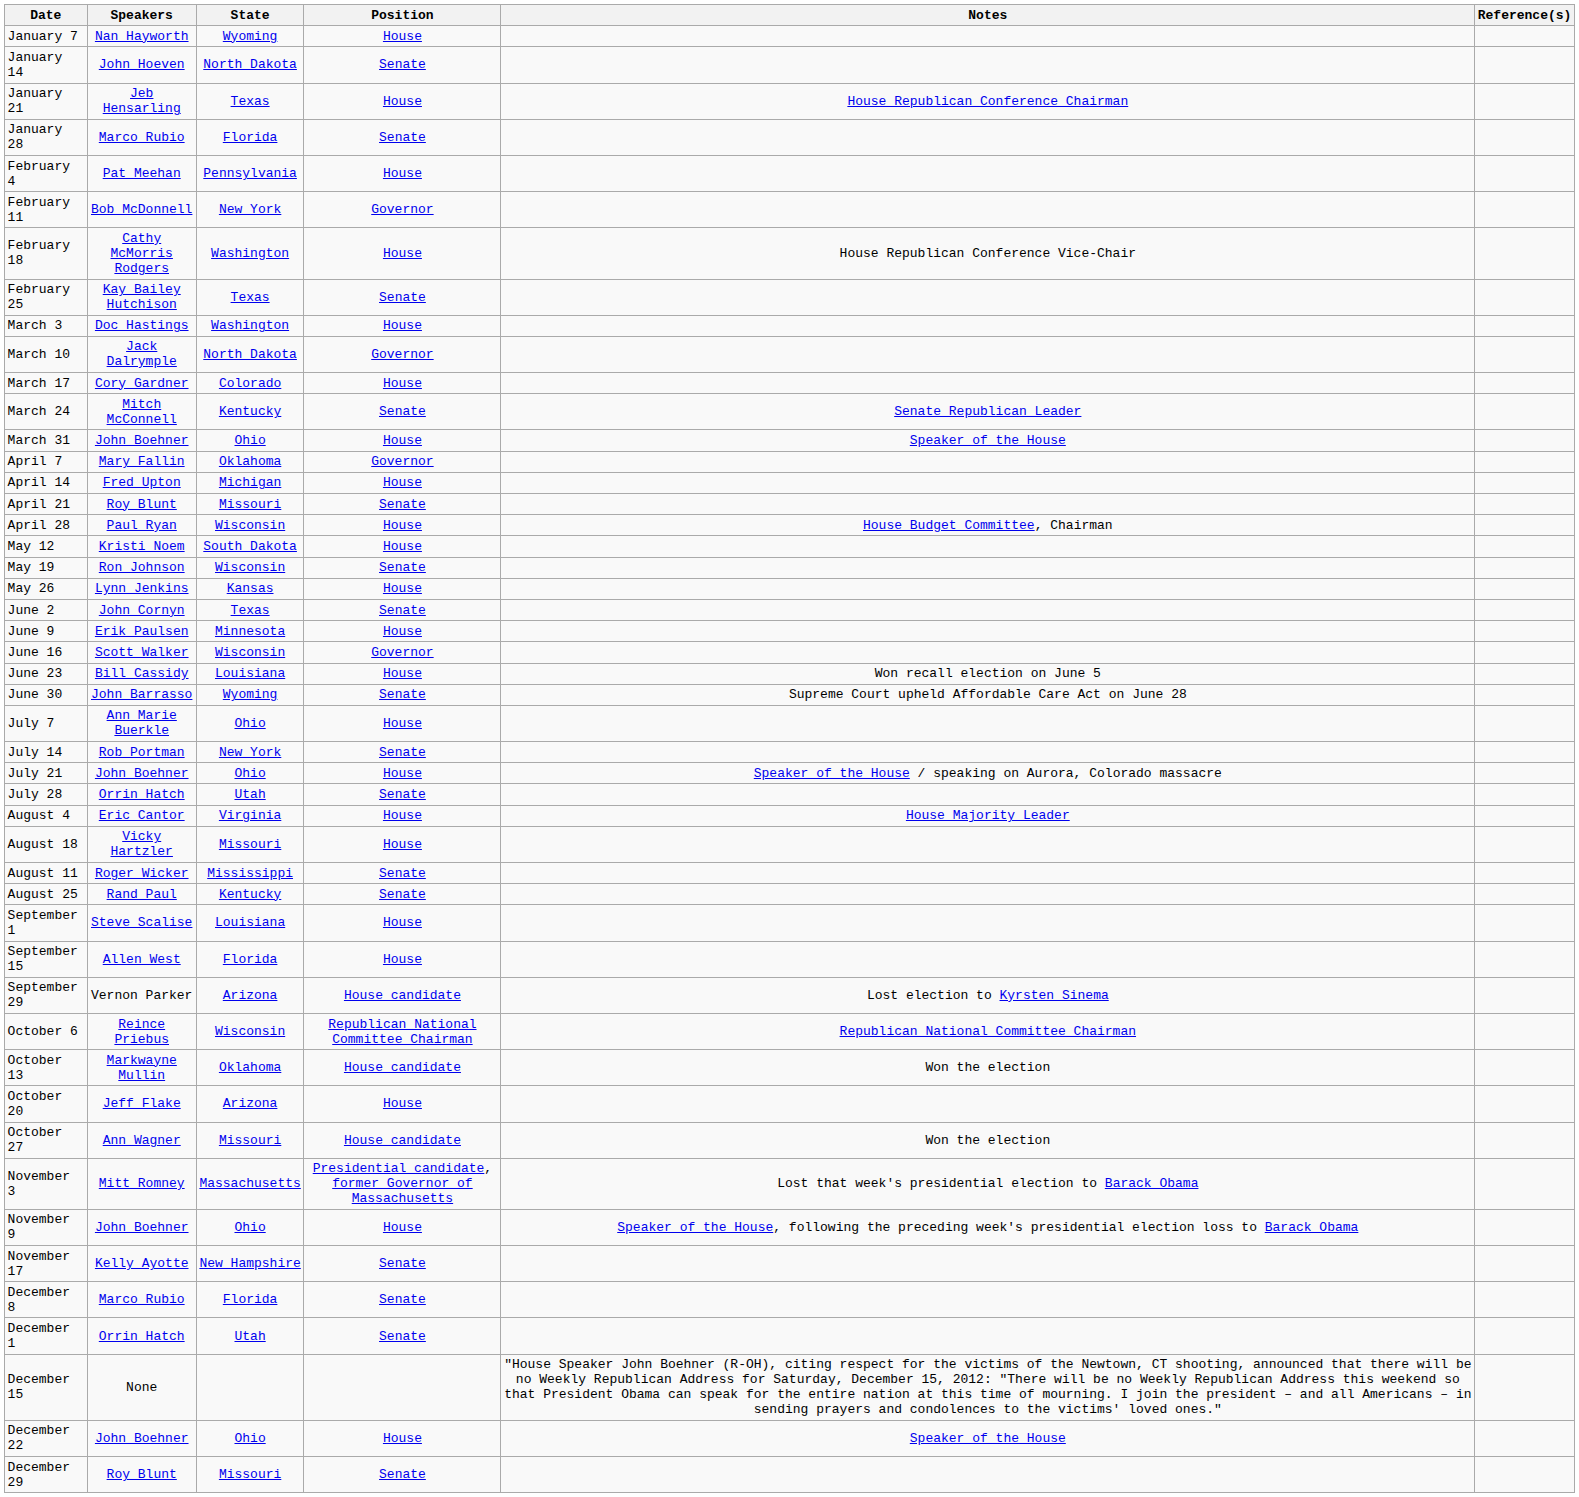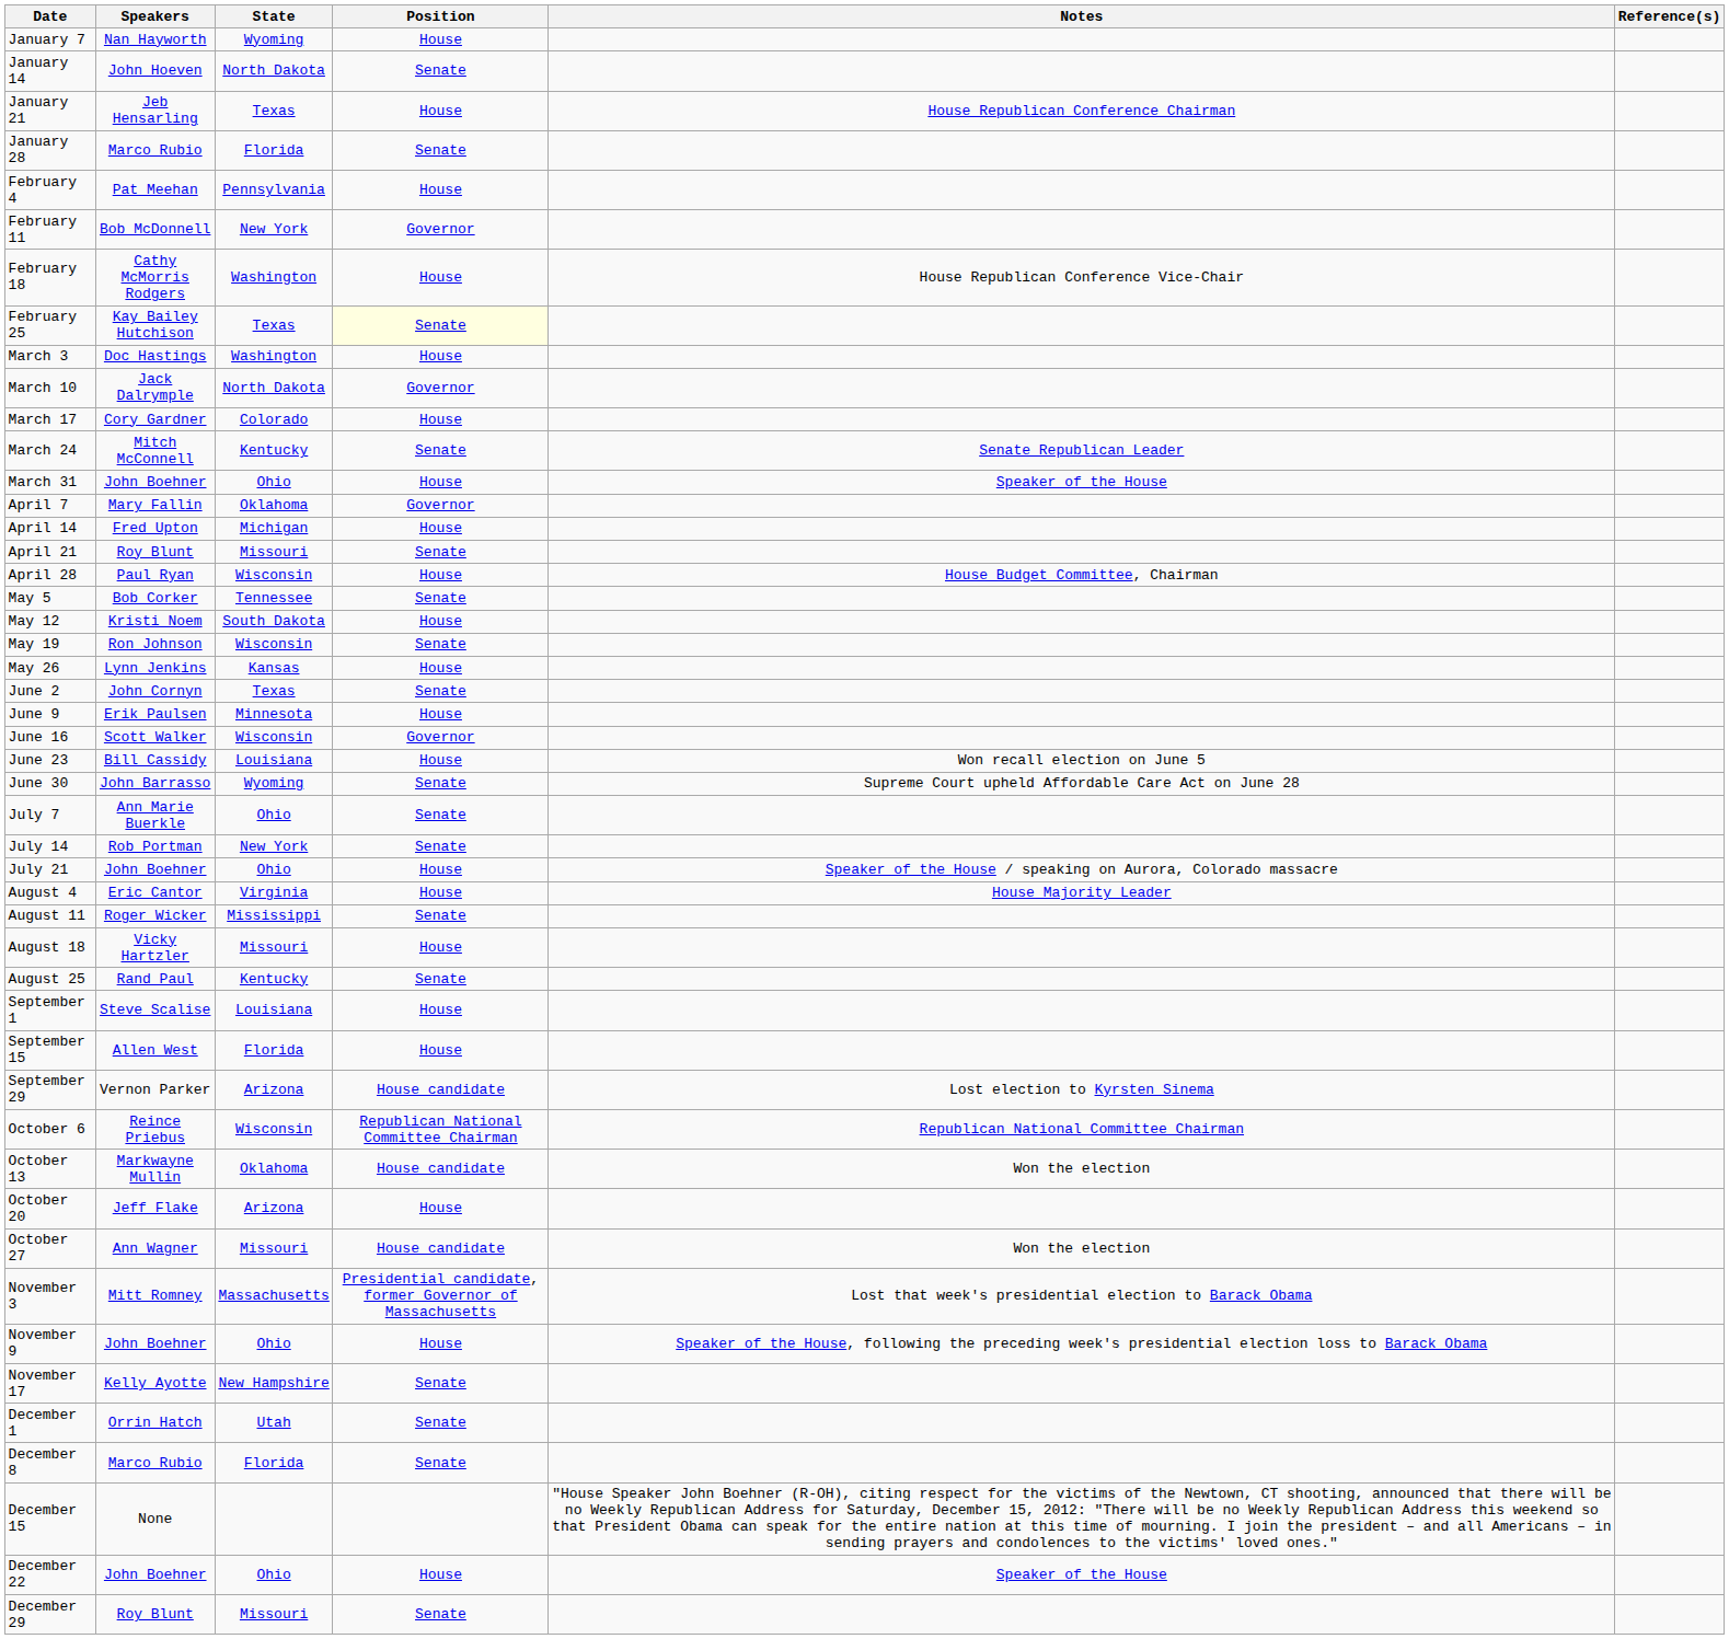February 25 | Position: no background -> lightyellow background
+ row: May 5 | Bob Corker | Tennessee | Senate
July 7 | Position: House -> Senate
- row: July 28 | Orrin Hatch | Utah | Senate
rows swapped: August 11 <-> August 18
rows swapped: December 1 <-> December 8
